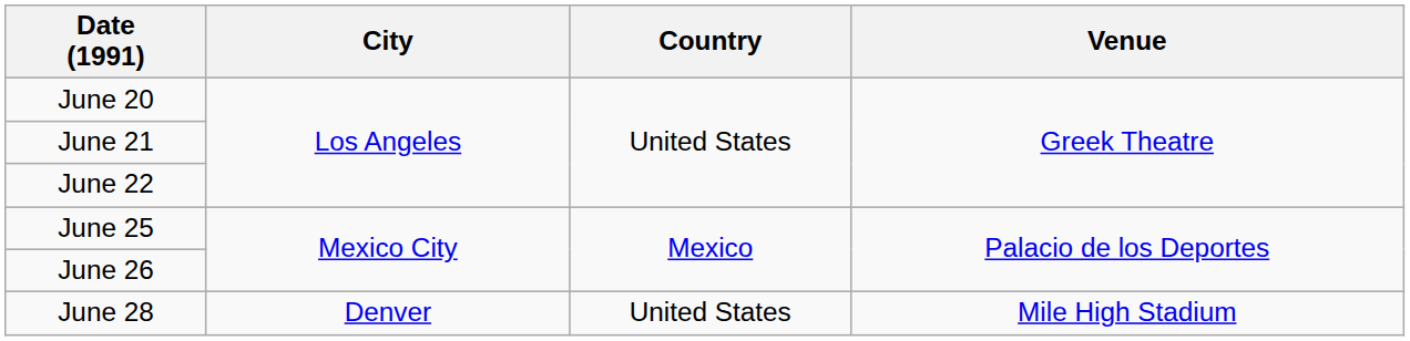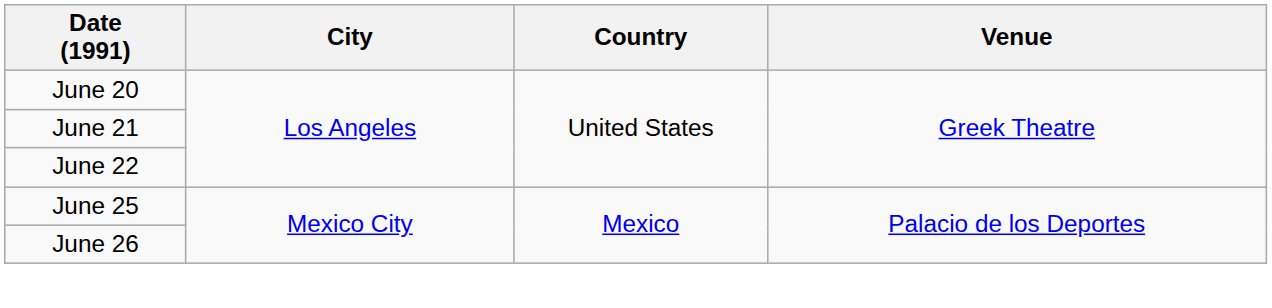- row: June 28 | Denver | United States | Mile High Stadium
